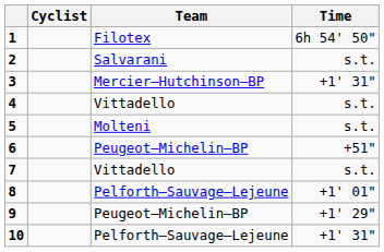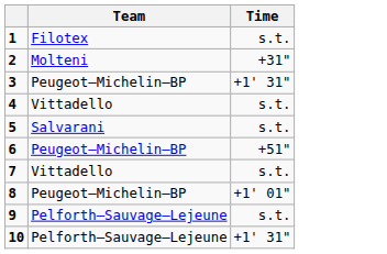- column: Cyclist
1 | Time: 6h 54' 50" -> s.t.
2 | Team: Salvarani -> Molteni
2 | Time: s.t. -> +31"
3 | Team: Mercier–Hutchinson–BP -> Peugeot–Michelin–BP
5 | Team: Molteni -> Salvarani
8 | Team: Pelforth–Sauvage–Lejeune -> Peugeot–Michelin–BP
9 | Team: Peugeot–Michelin–BP -> Pelforth–Sauvage–Lejeune
9 | Time: +1' 29" -> s.t.
